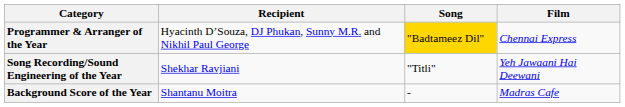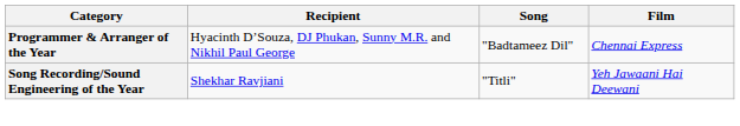Programmer & Arranger of the Year | Song: gold background -> no background
- row: Background Score of the Year | Shantanu Moitra | - | Madras Cafe
